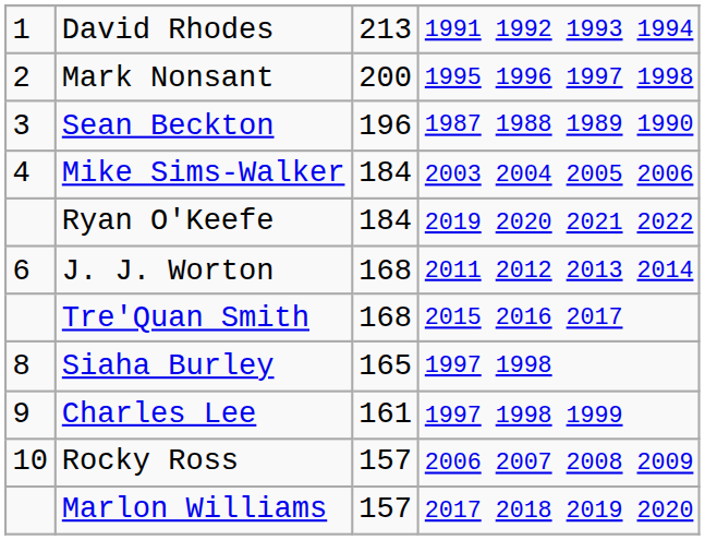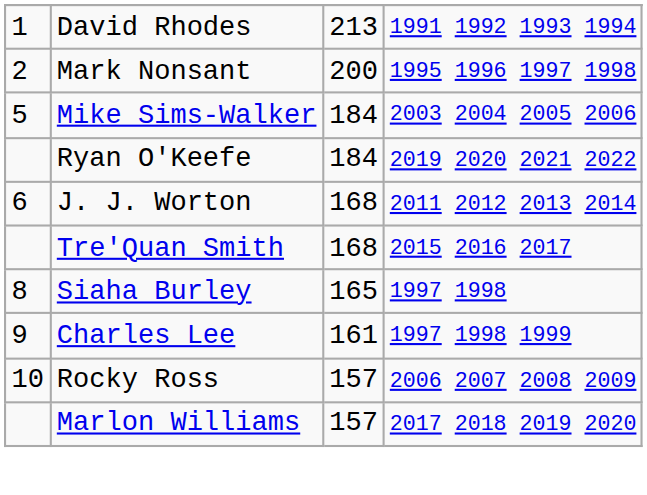- row: 3 | Sean Beckton | 196 | 1987 1988 1989 1990
Mike Sims-Walker | column 1: 4 -> 5
